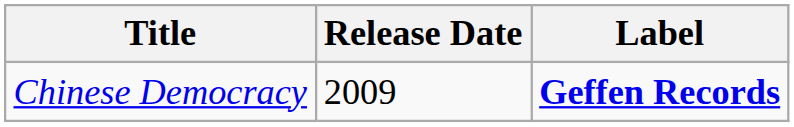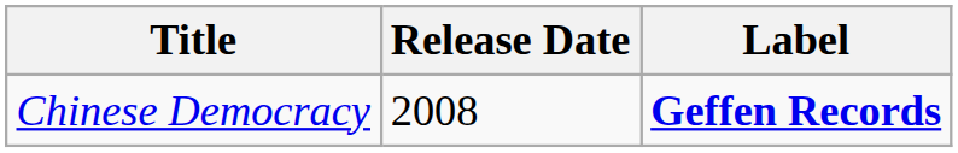Chinese Democracy | Release Date: 2009 -> 2008
